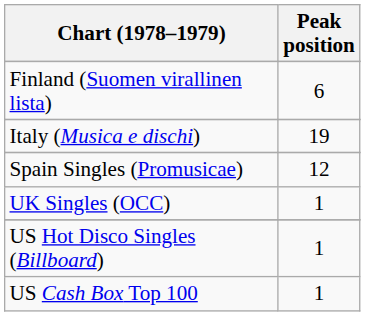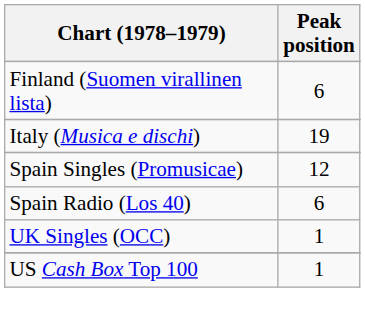+ row: Spain Radio (Los 40) | 6
- row: US Hot Disco Singles (Billboard) | 1
